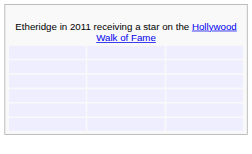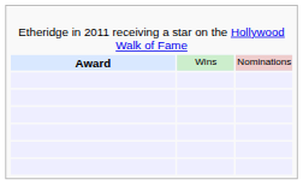+ row: Award | Wins | Nominations
